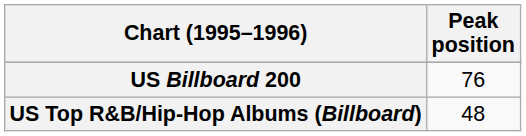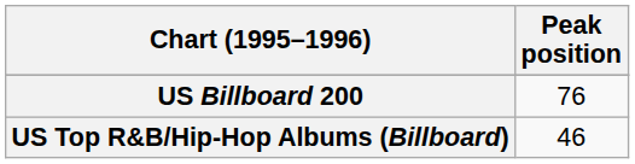US Top R&B/Hip-Hop Albums (Billboard) | Peak position: 48 -> 46
